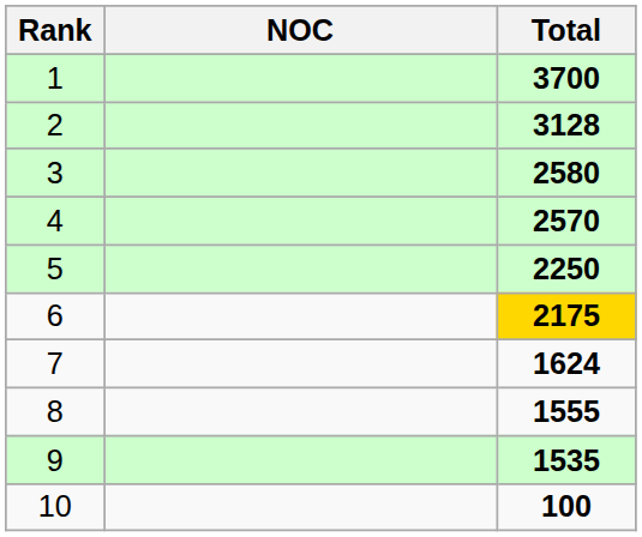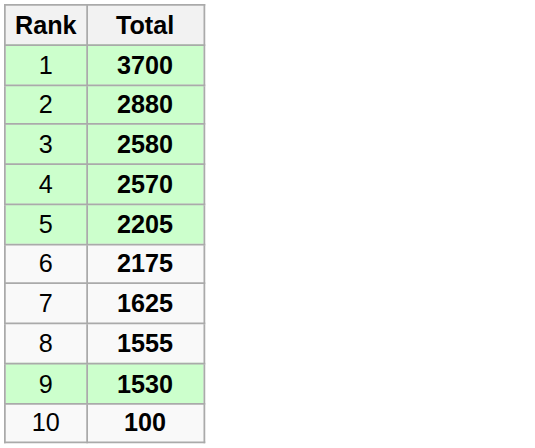- column: NOC
2 | Total: 3128 -> 2880
5 | Total: 2250 -> 2205
6 | Total: gold background -> no background
7 | Total: 1624 -> 1625
9 | Total: 1535 -> 1530
